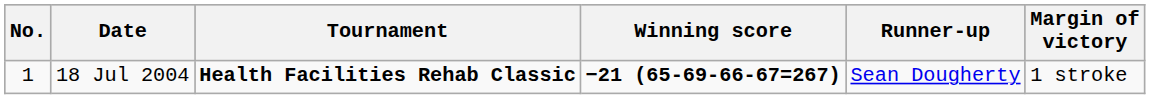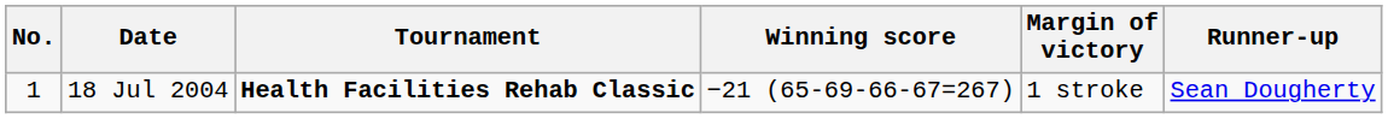columns swapped: Margin of victory <-> Runner-up
18 Jul 2004 | Winning score: bold -> normal
